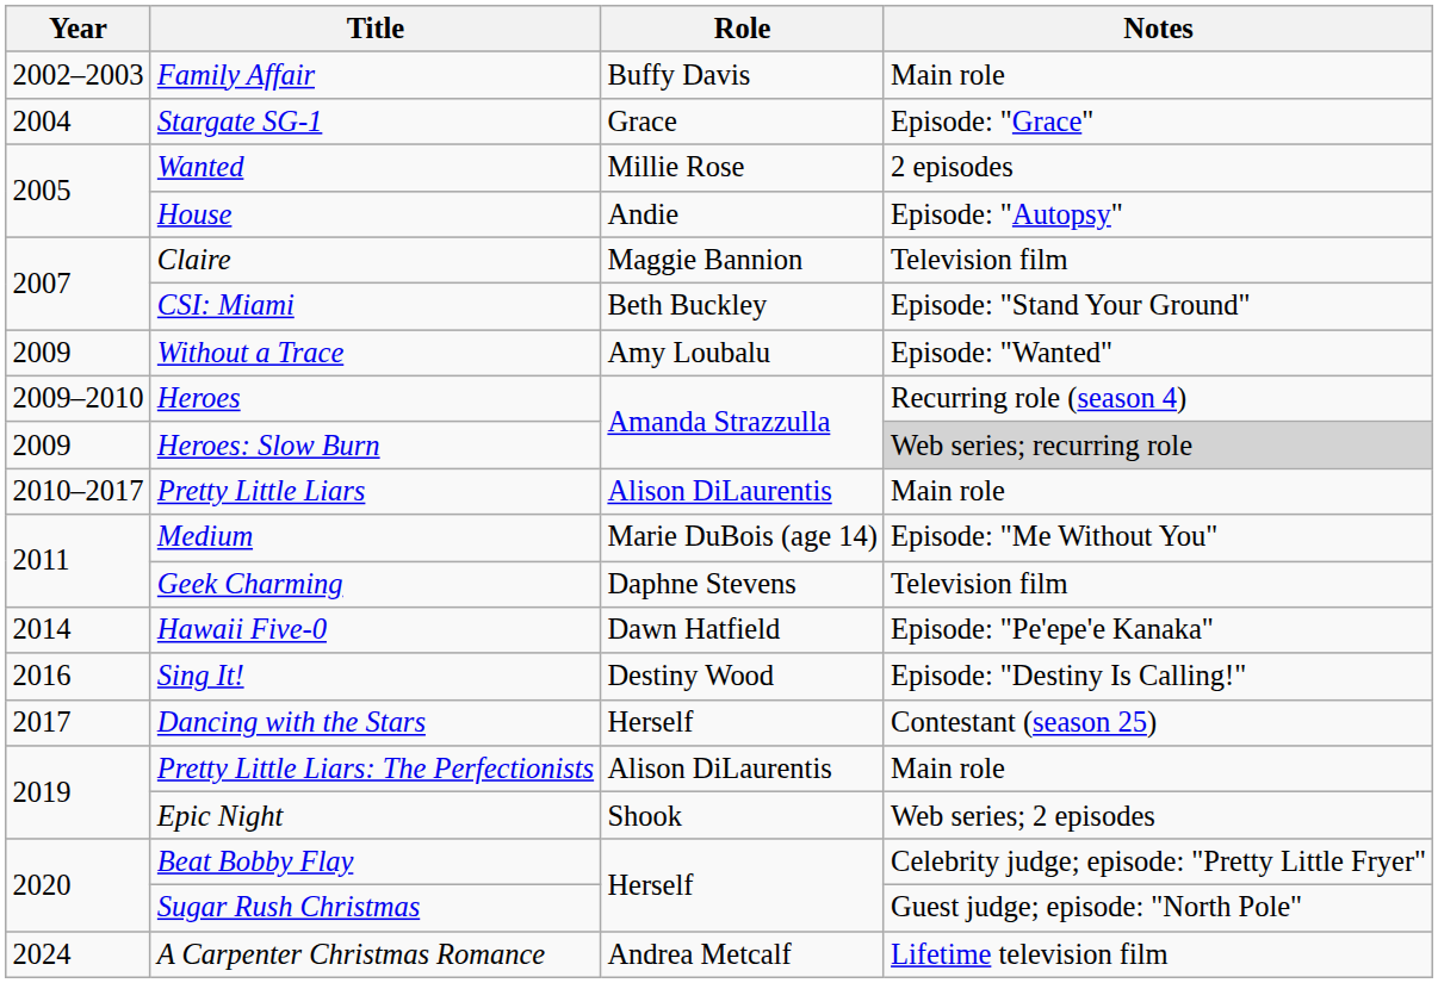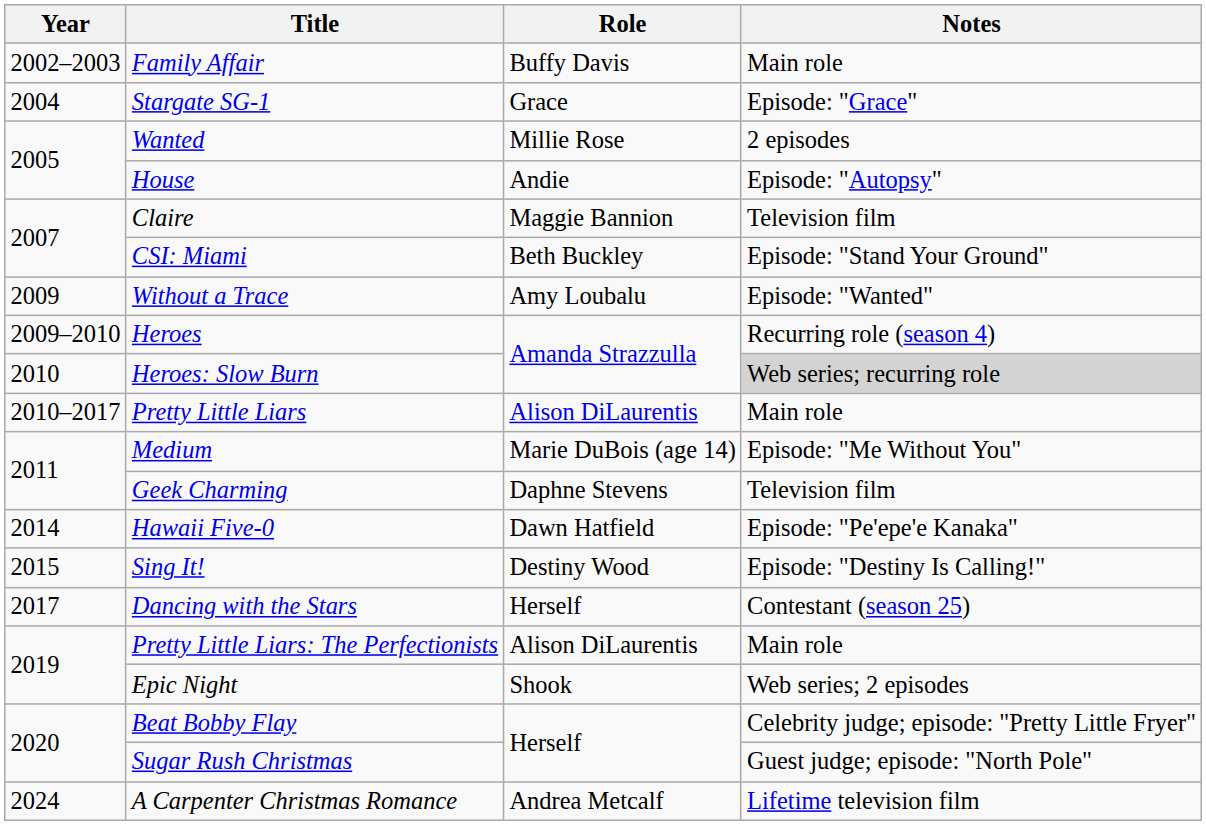Heroes: Slow Burn | Year: 2009 -> 2010
Sing It! | Year: 2016 -> 2015
